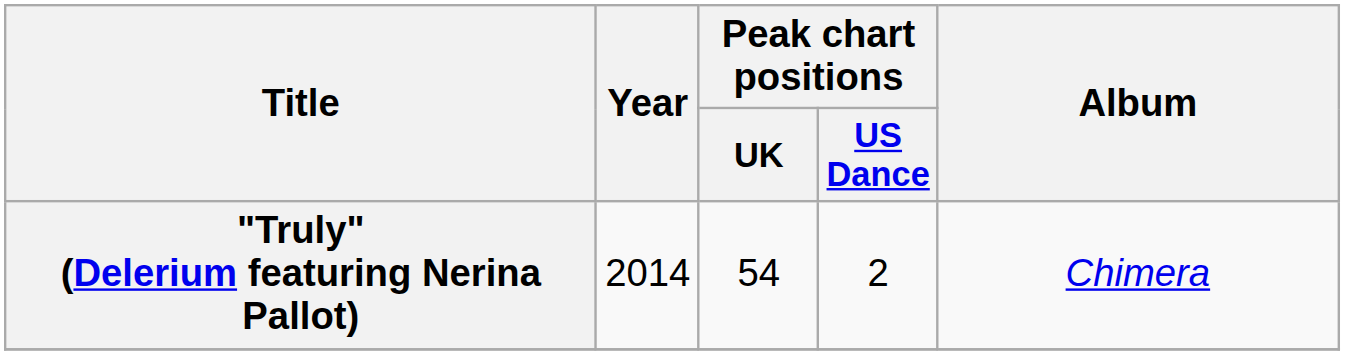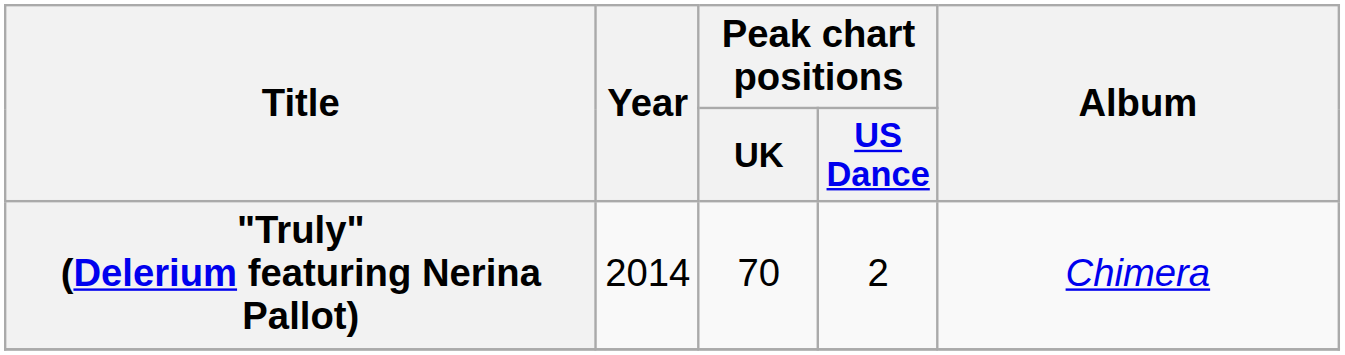"Truly" (Delerium featuring Nerina Pallot) | Peak chart positions / UK: 54 -> 70
